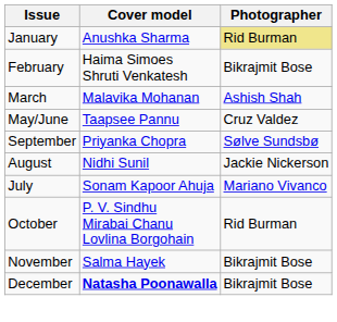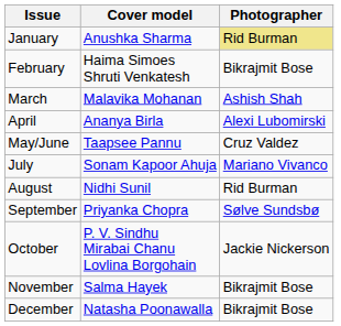+ row: April | Ananya Birla | Alexi Lubomirski
rows swapped: July <-> September
August | Photographer: Jackie Nickerson -> Rid Burman
October | Photographer: Rid Burman -> Jackie Nickerson
December | Cover model: bold -> normal
